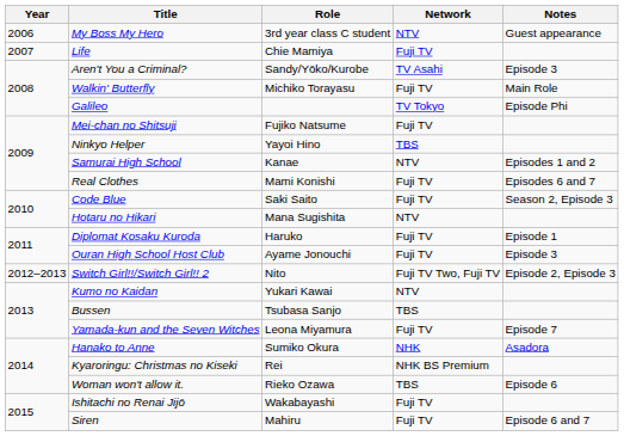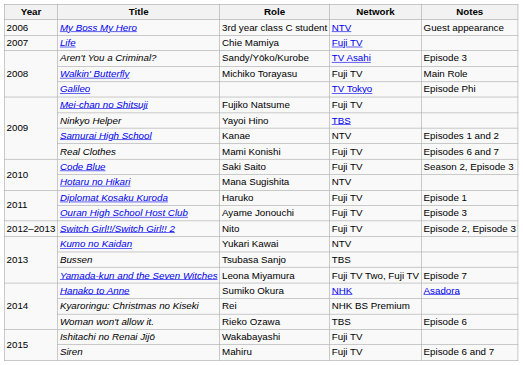Switch Girl!!/Switch Girl!! 2 | Network: Fuji TV Two, Fuji TV -> Fuji TV
Yamada-kun and the Seven Witches | Network: Fuji TV -> Fuji TV Two, Fuji TV
